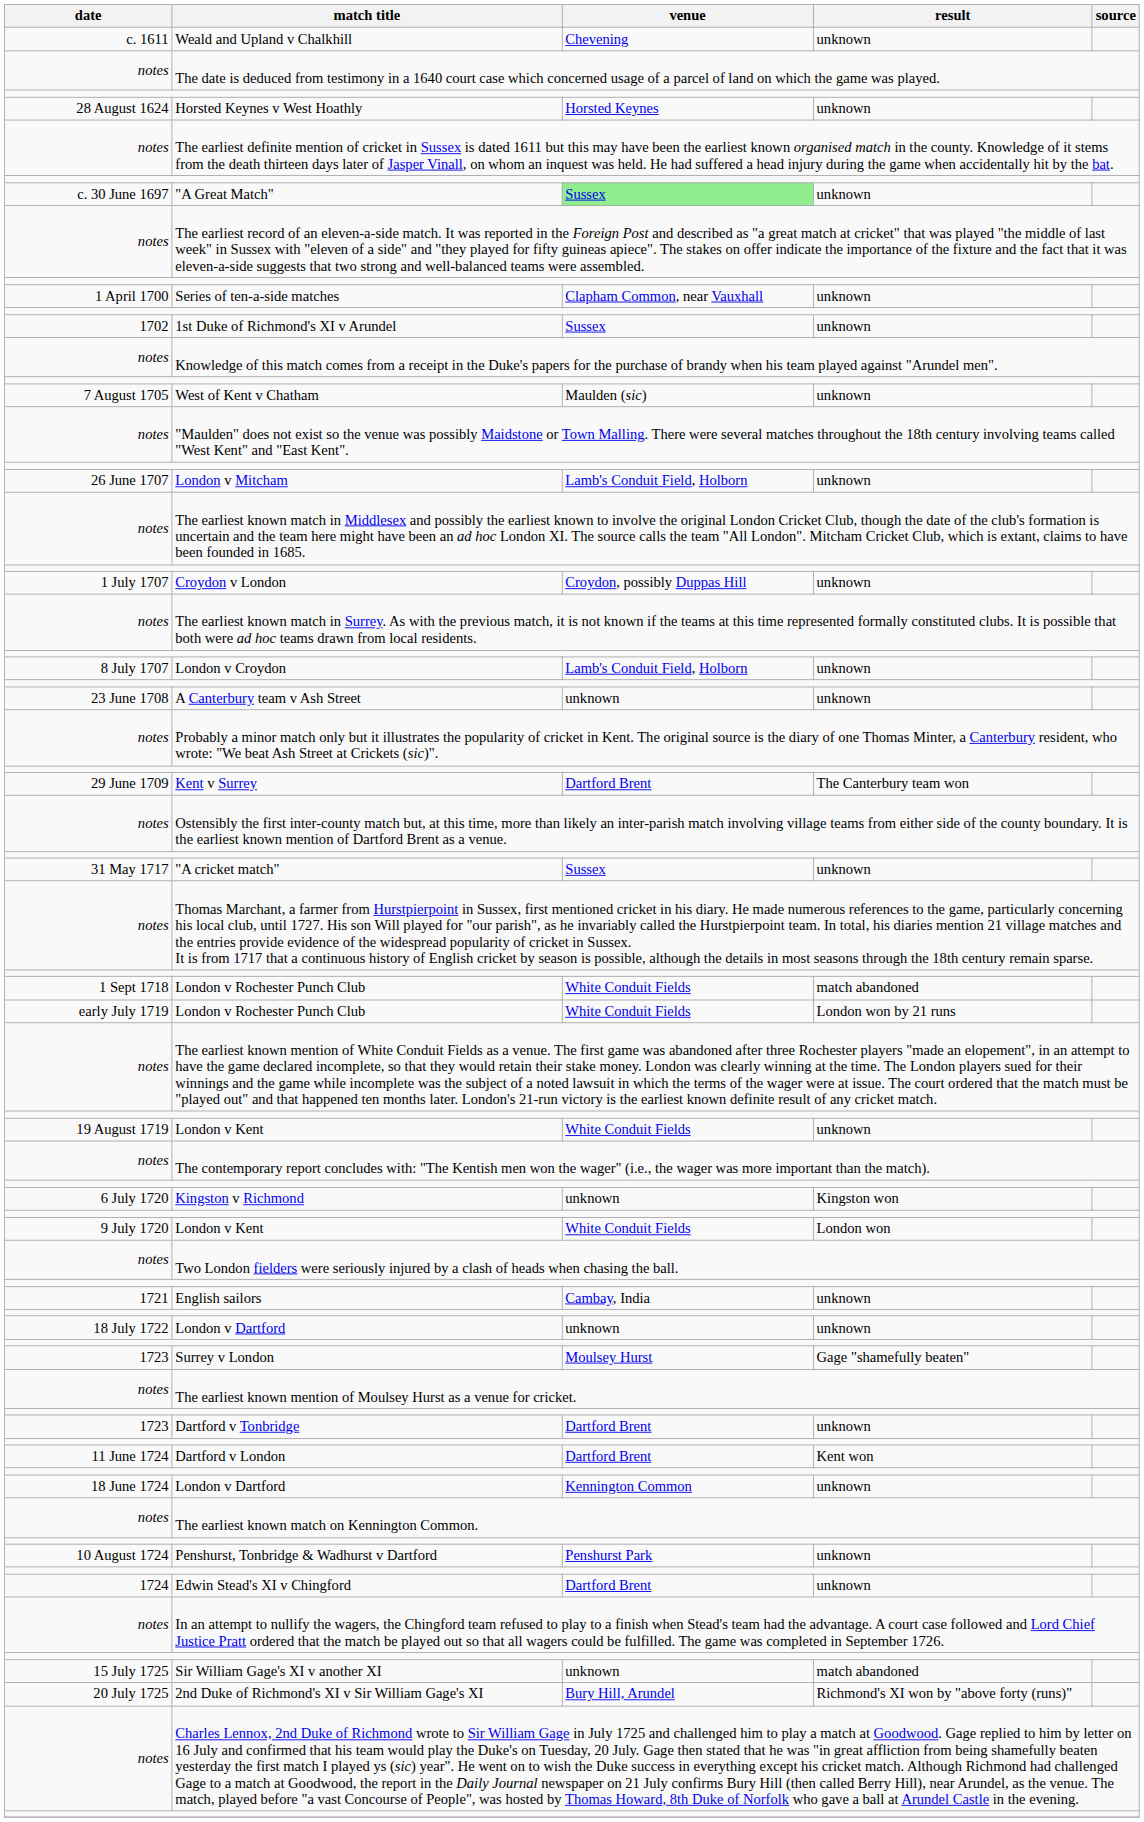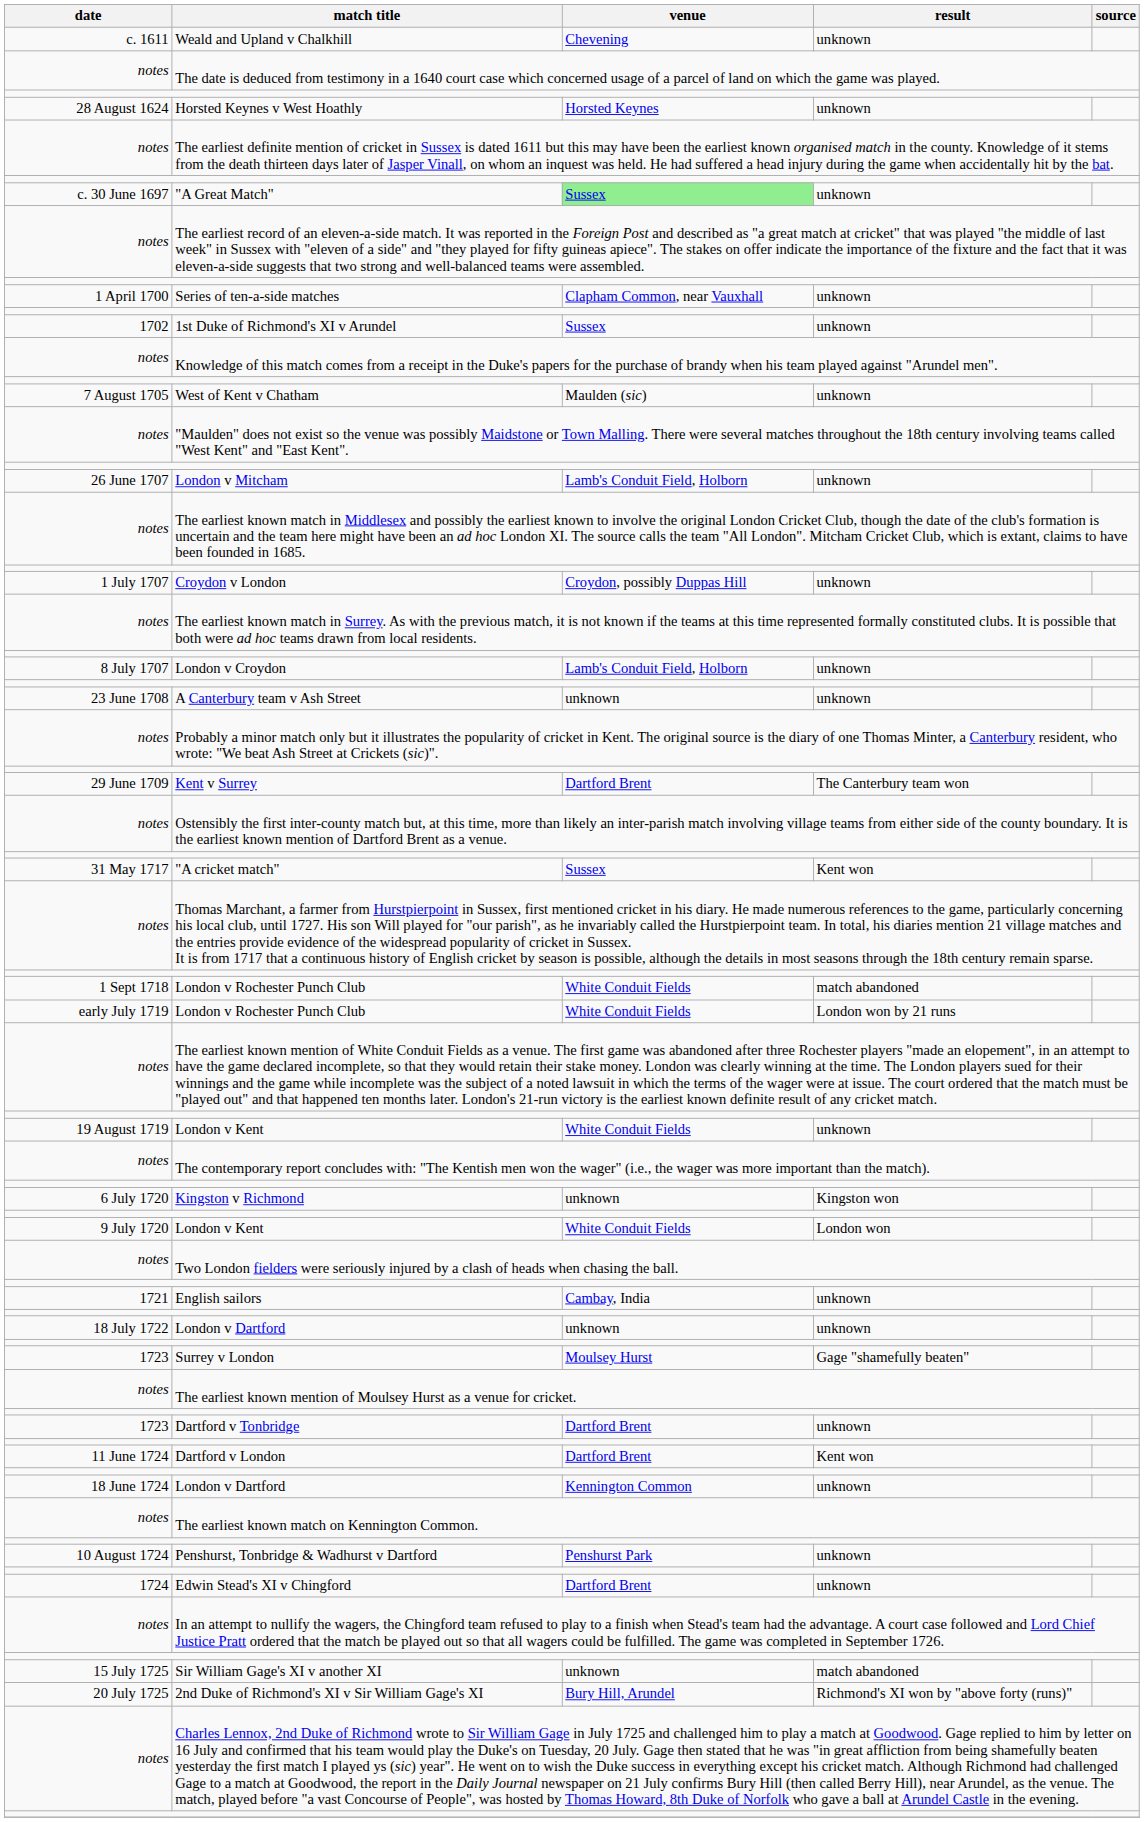"A cricket match" | result: unknown -> Kent won
